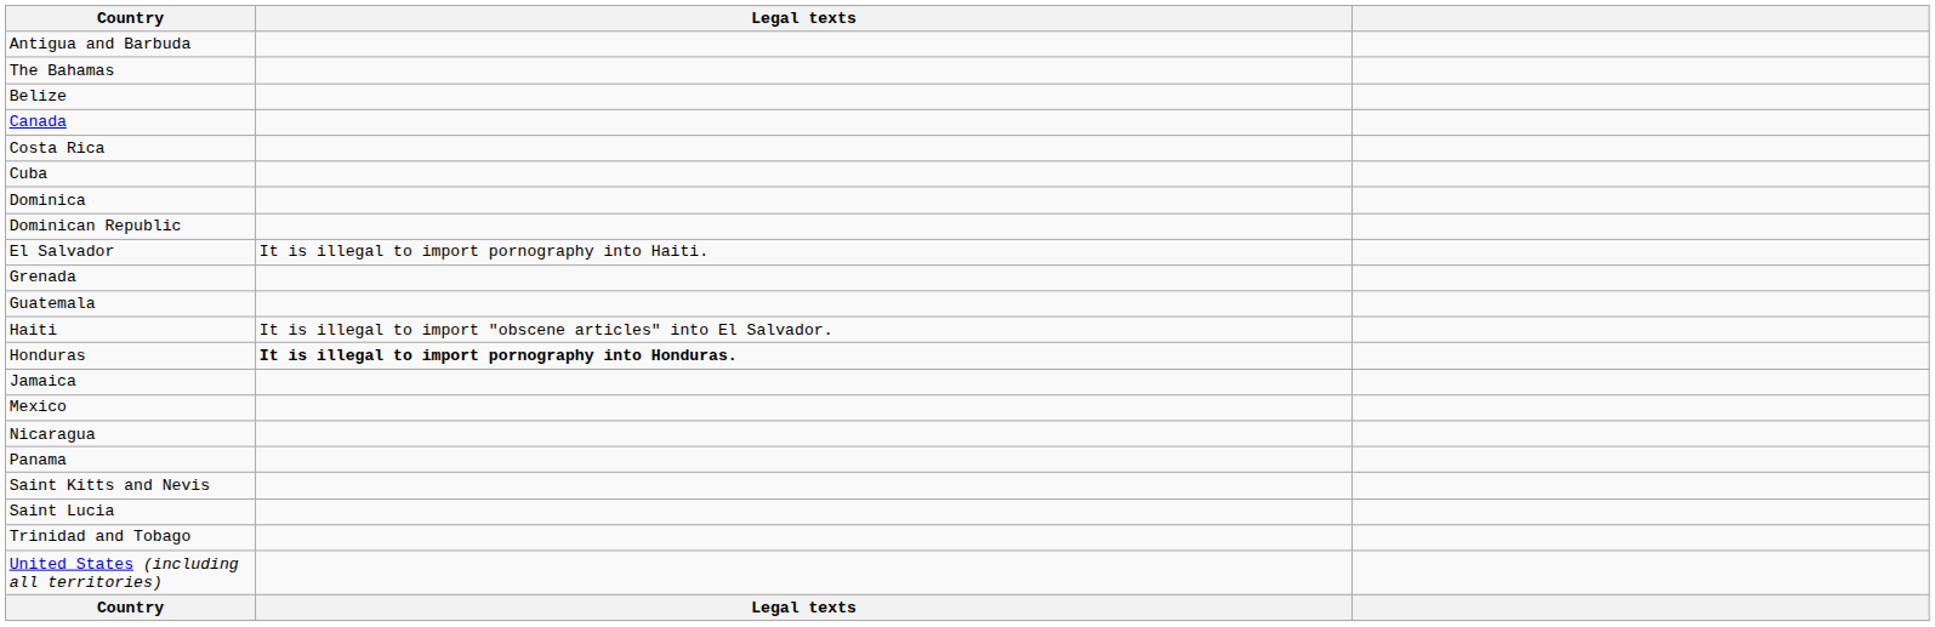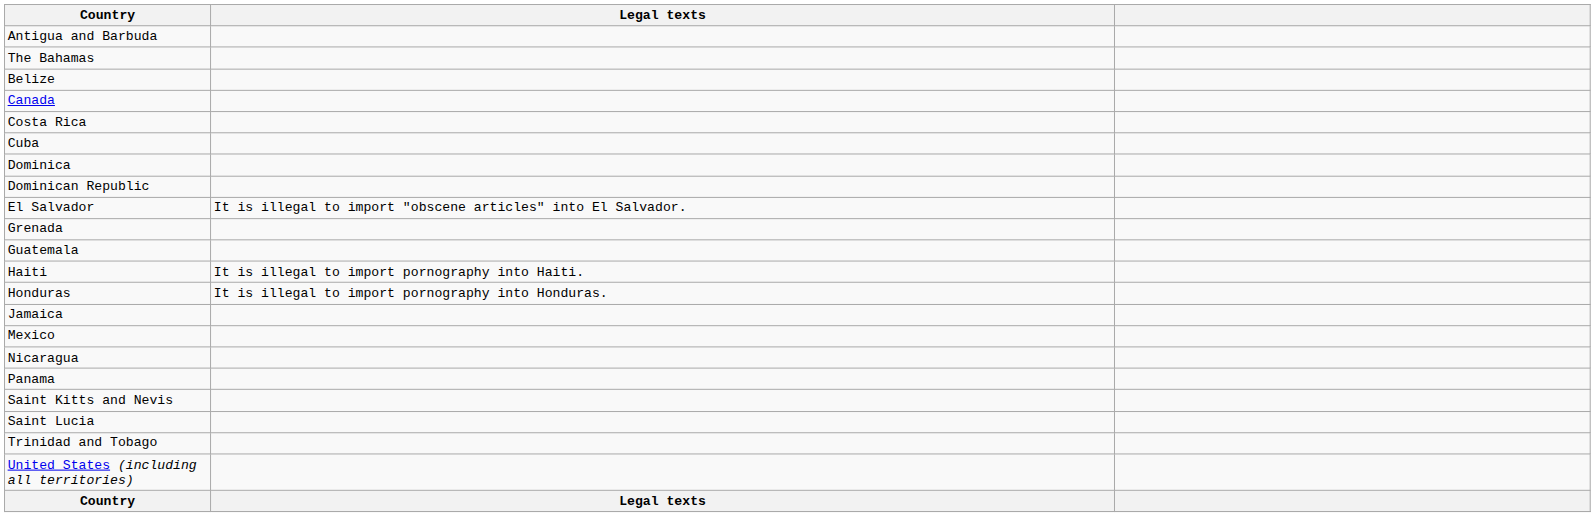El Salvador | Legal texts: It is illegal to import pornography into Haiti. -> It is illegal to import "obscene articles" into El Salvador.
Haiti | Legal texts: It is illegal to import "obscene articles" into El Salvador. -> It is illegal to import pornography into Haiti.
Honduras | Legal texts: bold -> normal
